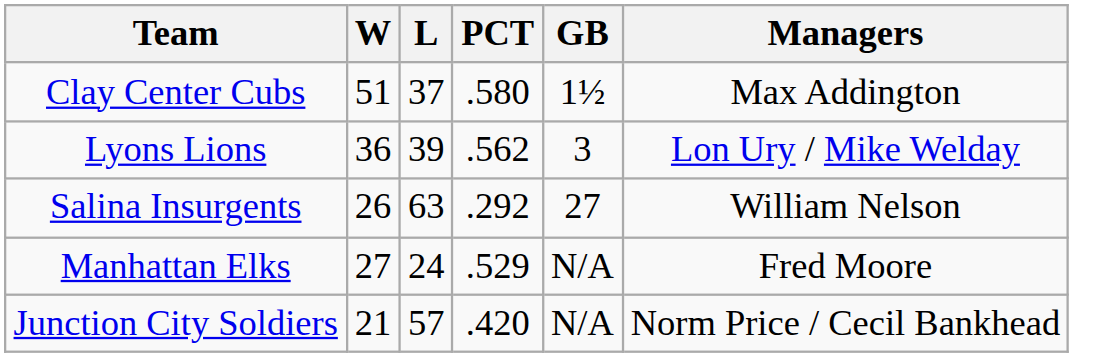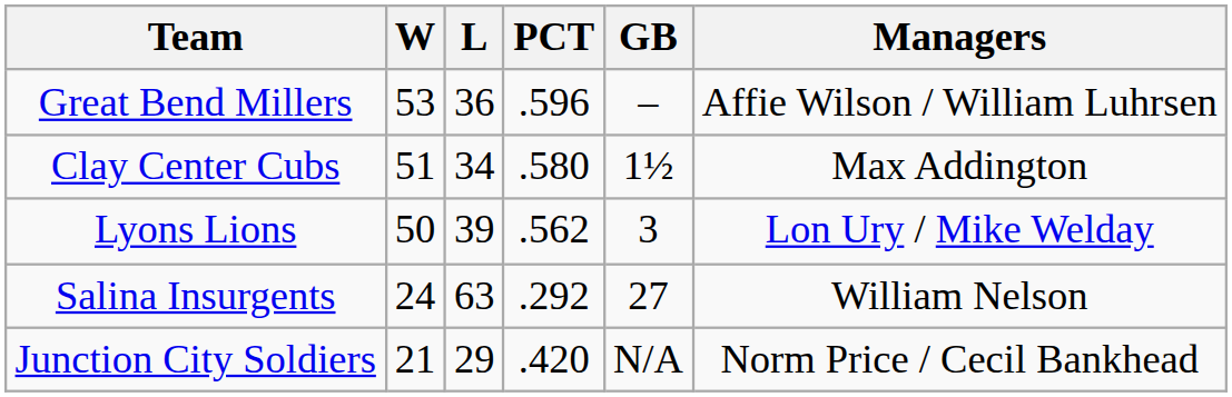+ row: Great Bend Millers | 53 | 36 | .596 | – | Affie Wilson / William Luhrsen
Clay Center Cubs | L: 37 -> 34
Lyons Lions | W: 36 -> 50
Salina Insurgents | W: 26 -> 24
- row: Manhattan Elks | 27 | 24 | .529 | N/A | Fred Moore
Junction City Soldiers | L: 57 -> 29
